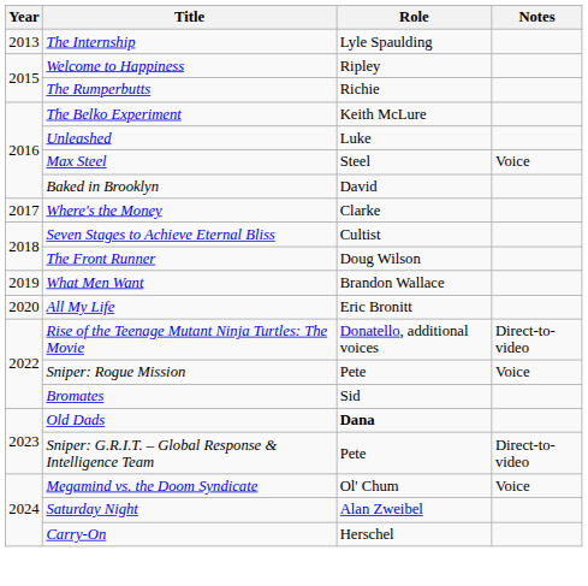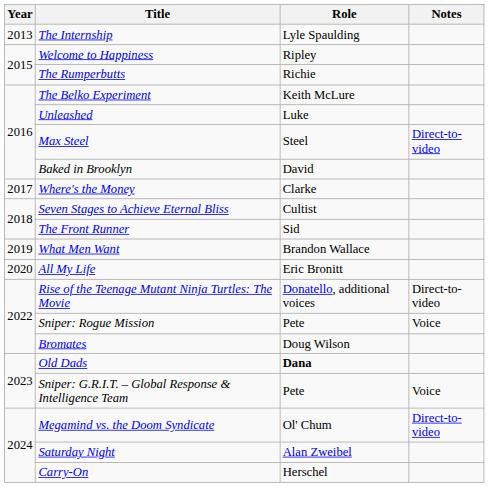Max Steel | Notes: Voice -> Direct-to-video
The Front Runner | Role: Doug Wilson -> Sid
Bromates | Role: Sid -> Doug Wilson
Sniper: G.R.I.T. – Global Response & Intelligence Team | Notes: Direct-to-video -> Voice
Megamind vs. the Doom Syndicate | Notes: Voice -> Direct-to-video
